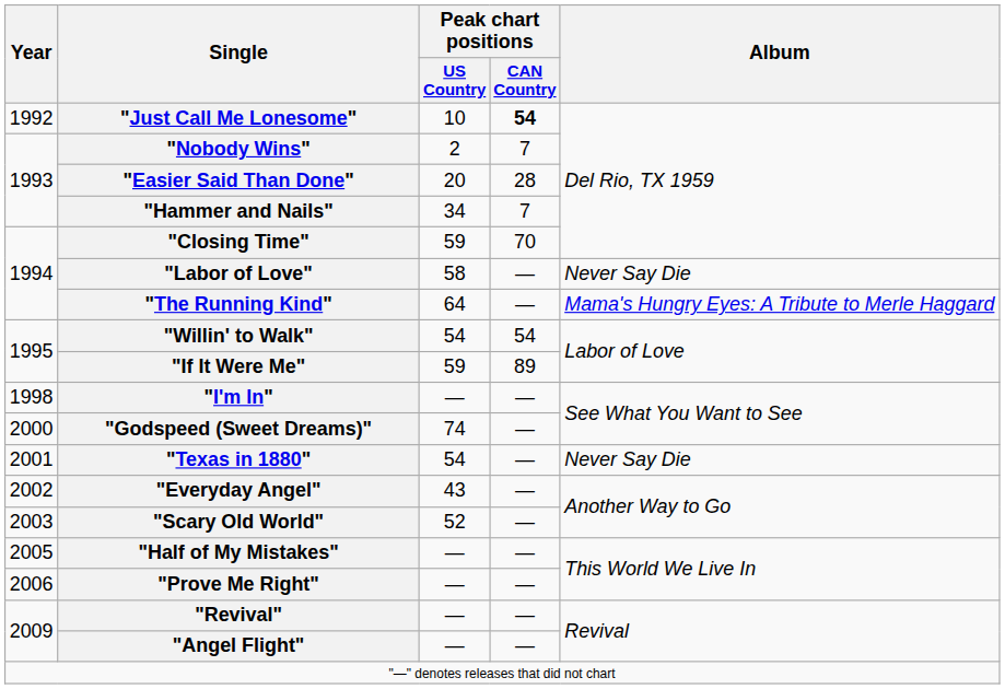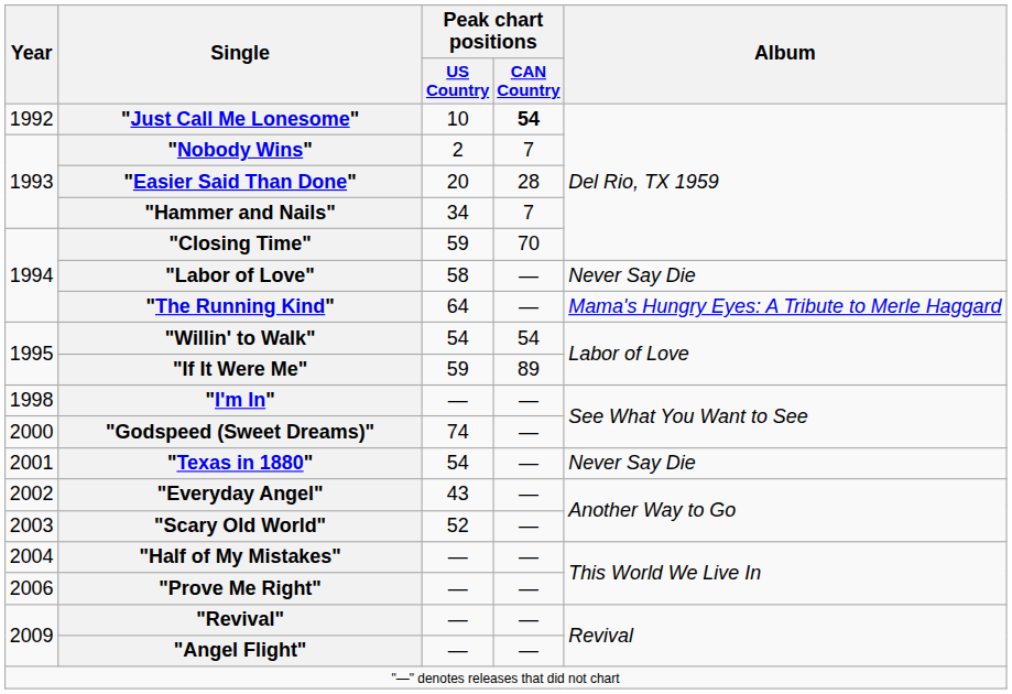"Half of My Mistakes" | Year: 2005 -> 2004
